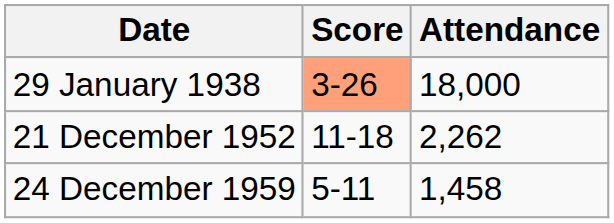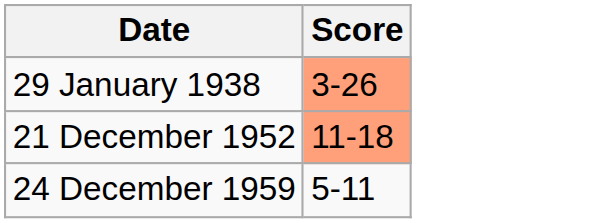- column: Attendance | 18,000 | 2,262 | 1,458
21 December 1952 | Score: no background -> lightsalmon background
